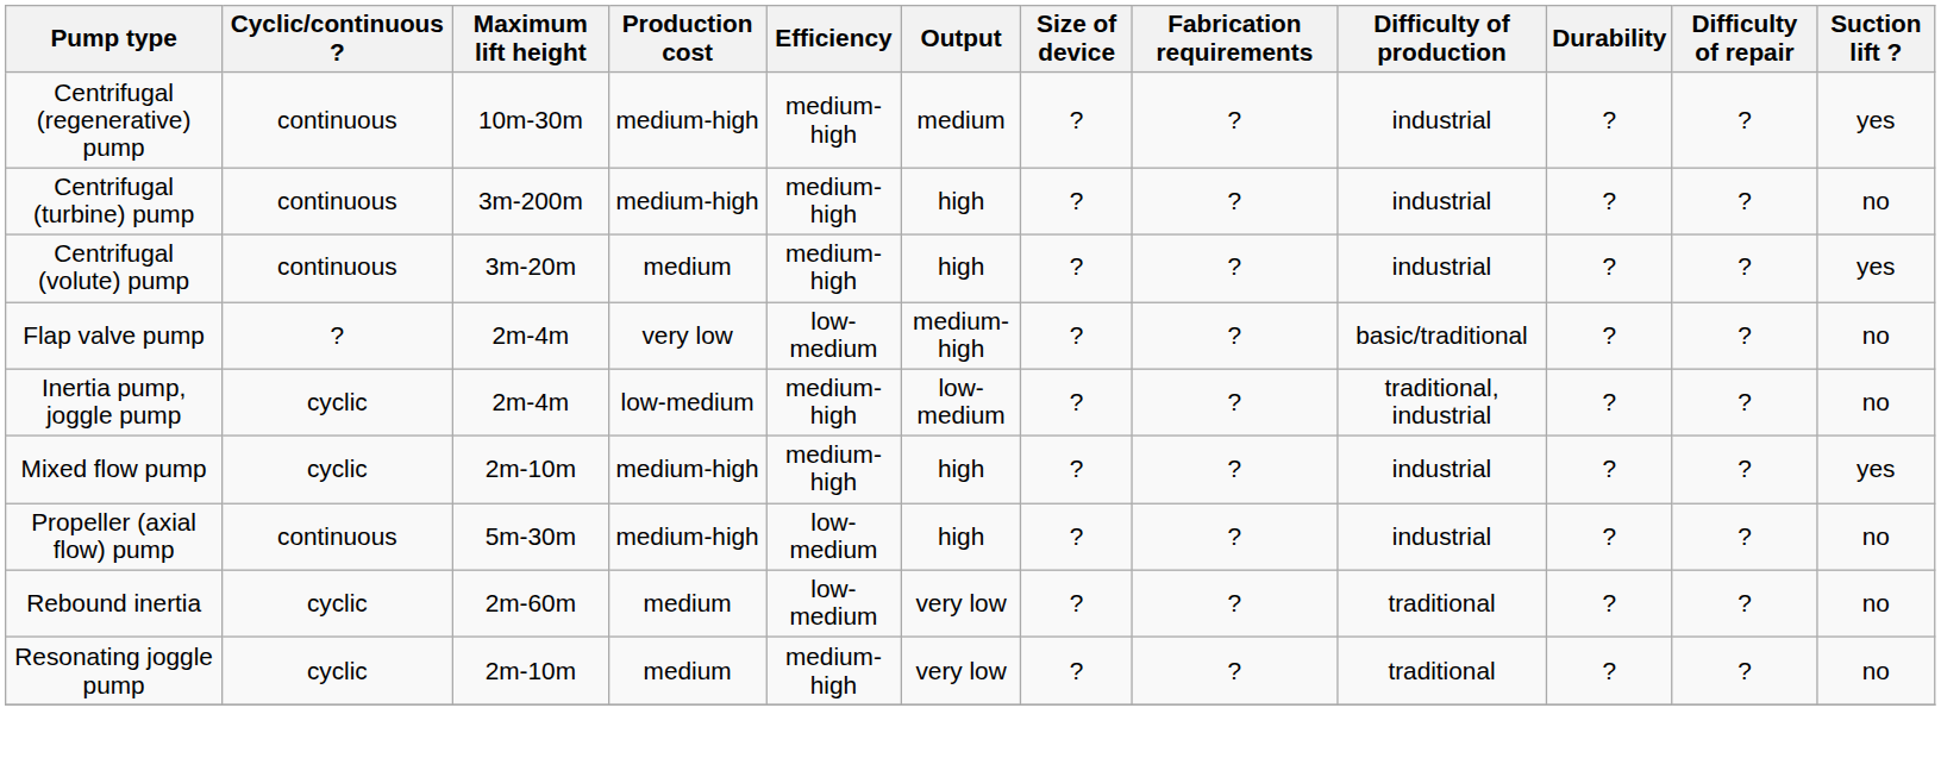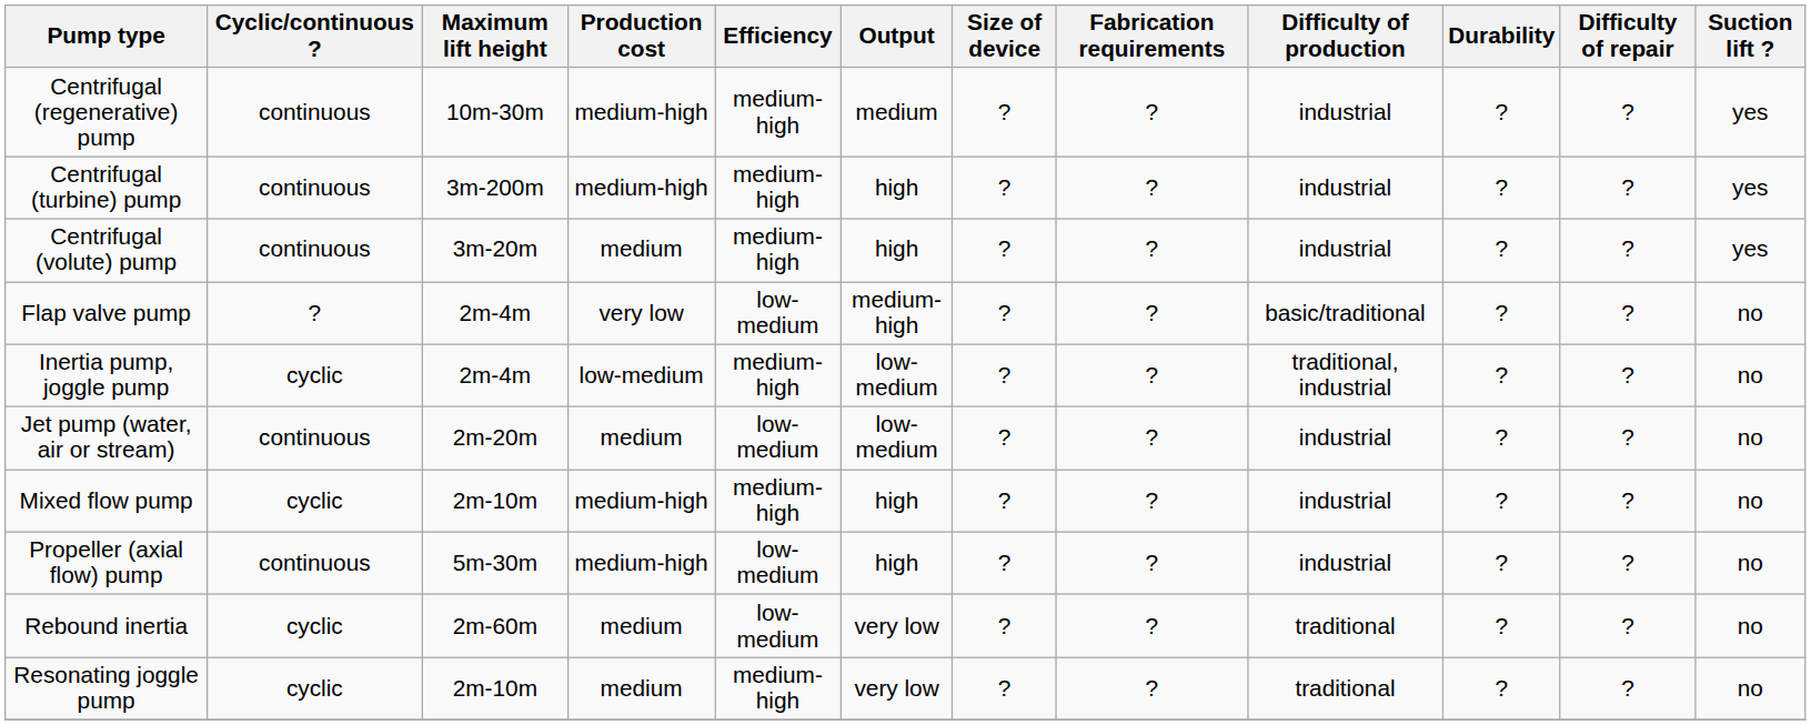Centrifugal (turbine) pump | Suction lift ?: no -> yes
+ row: Jet pump (water, air or stream) | continuous | 2m-20m | medium | low-medium | low-medium | ? | ? | industrial | ? | ? | no
Mixed flow pump | Suction lift ?: yes -> no
